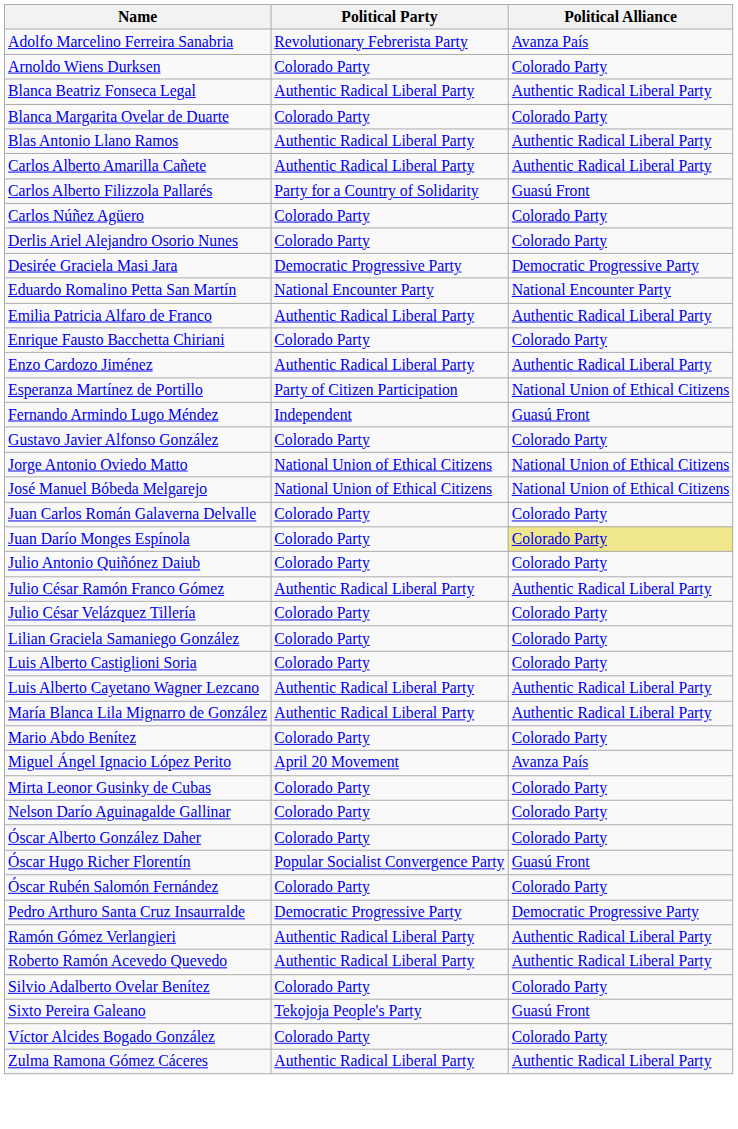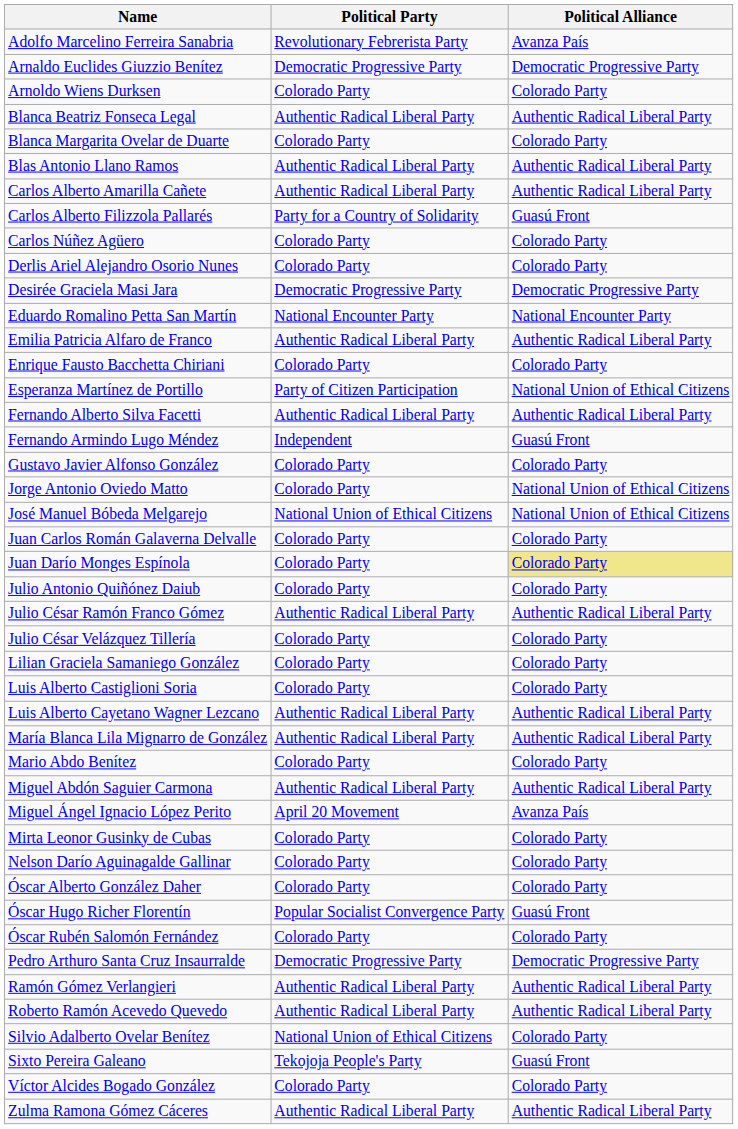+ row: Arnaldo Euclides Giuzzio Benítez | Democratic Progressive Party | Democratic Progressive Party
- row: Enzo Cardozo Jiménez | Authentic Radical Liberal Party | Authentic Radical Liberal Party
+ row: Fernando Alberto Silva Facetti | Authentic Radical Liberal Party | Authentic Radical Liberal Party
Jorge Antonio Oviedo Matto | Political Party: National Union of Ethical Citizens -> Colorado Party
+ row: Miguel Abdón Saguier Carmona | Authentic Radical Liberal Party | Authentic Radical Liberal Party
Silvio Adalberto Ovelar Benítez | Political Party: Colorado Party -> National Union of Ethical Citizens
